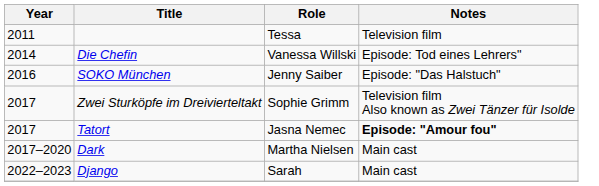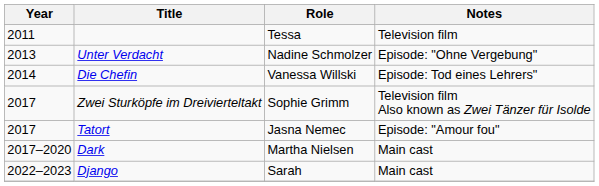+ row: 2013 | Unter Verdacht | Nadine Schmolzer | Episode: "Ohne Vergebung"
- row: 2016 | SOKO München | Jenny Saiber | Episode: "Das Halstuch"
Tatort | Notes: bold -> normal
